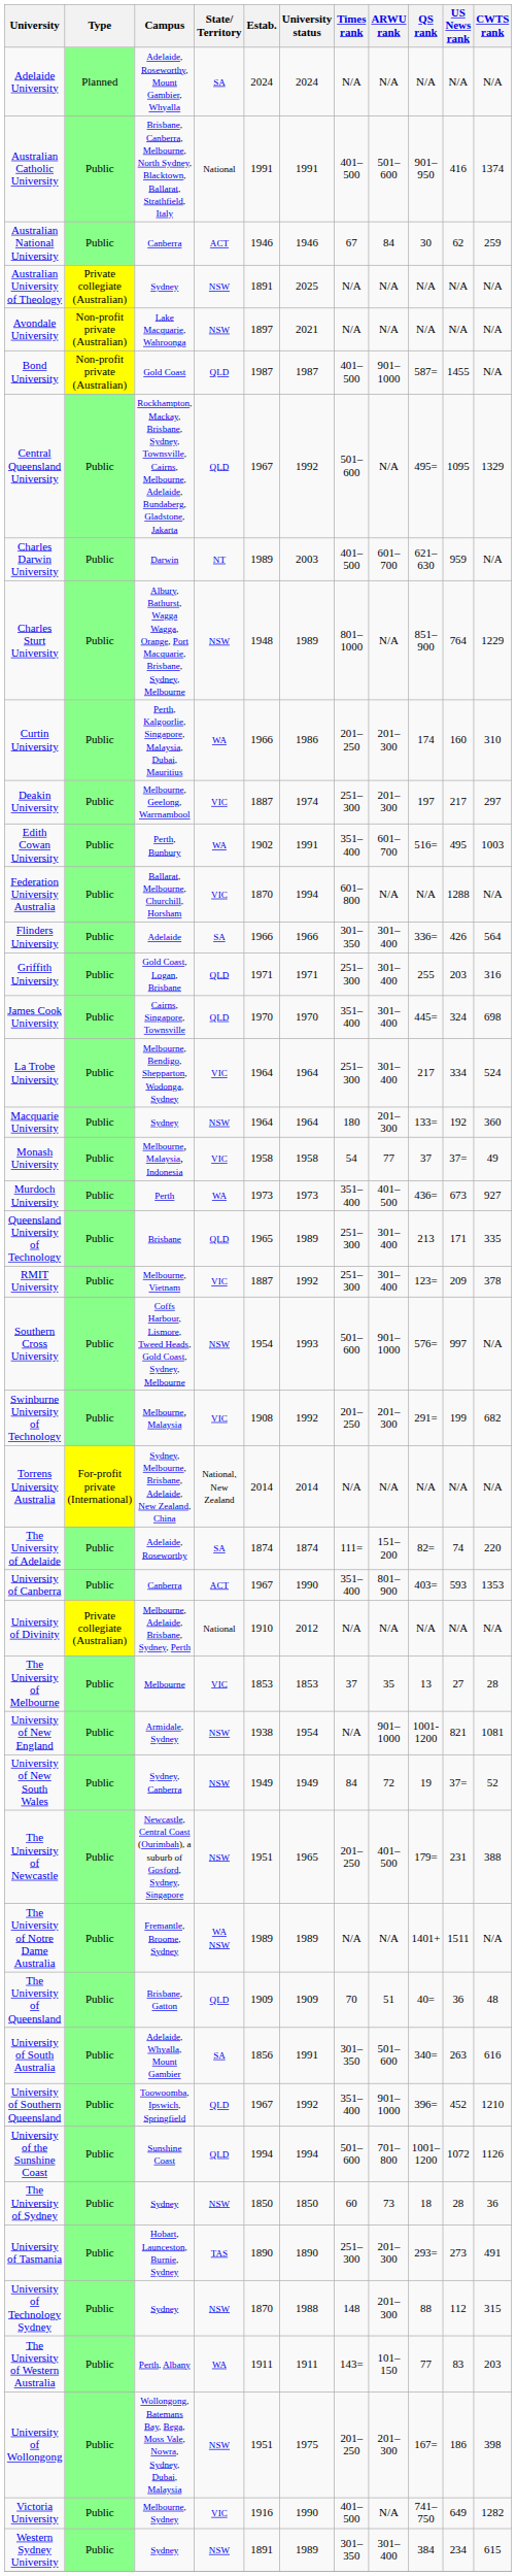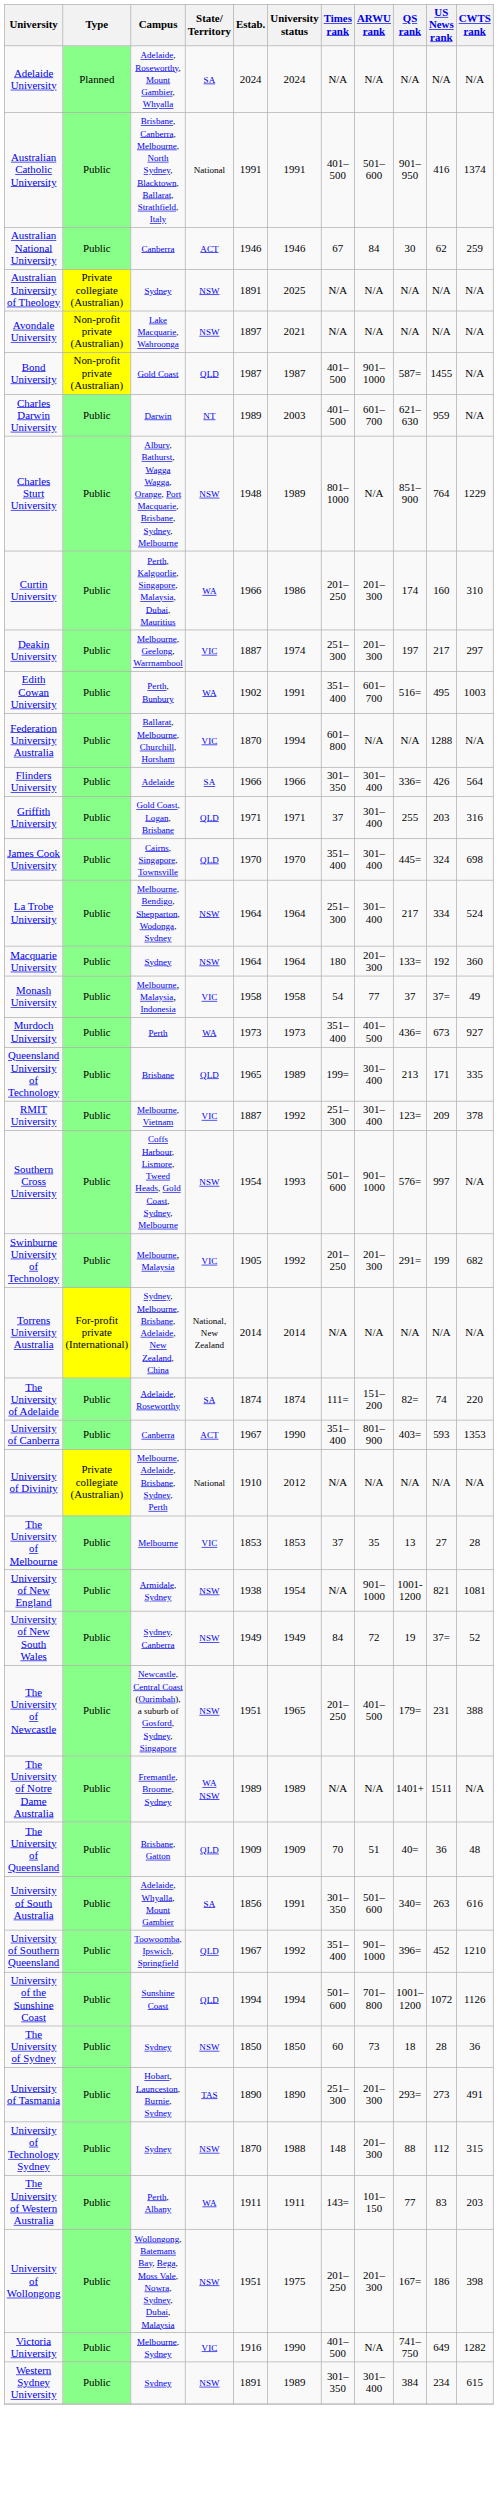- row: Central Queensland University | Public | Rockhampton, Mackay, Brisbane, Sydney, Townsville, Cairns, Melbourne, Adelaide, Bundaberg, Gladstone, Jakarta | QLD | 1967 | 1992 | 501–600 | N/A | 495= | 1095 | 1329
Griffith University | Times rank: 251–300 -> 37
La Trobe University | State/ Territory: VIC -> NSW
Queensland University of Technology | Times rank: 251–300 -> 199=
Swinburne University of Technology | Estab.: 1908 -> 1905
